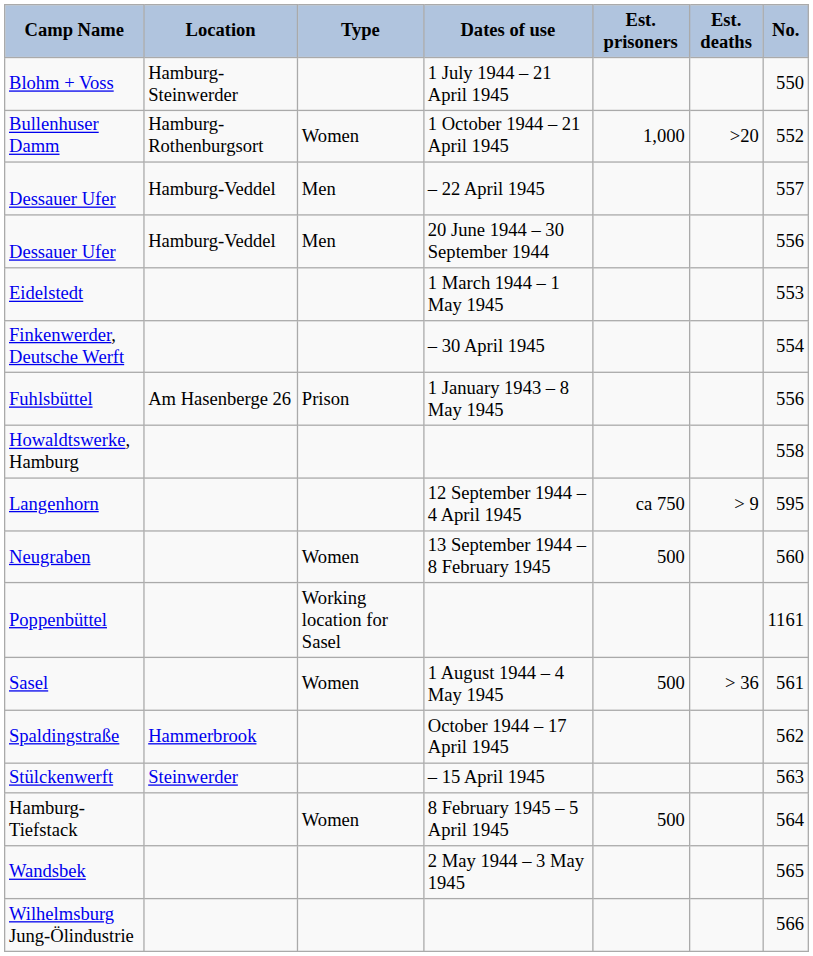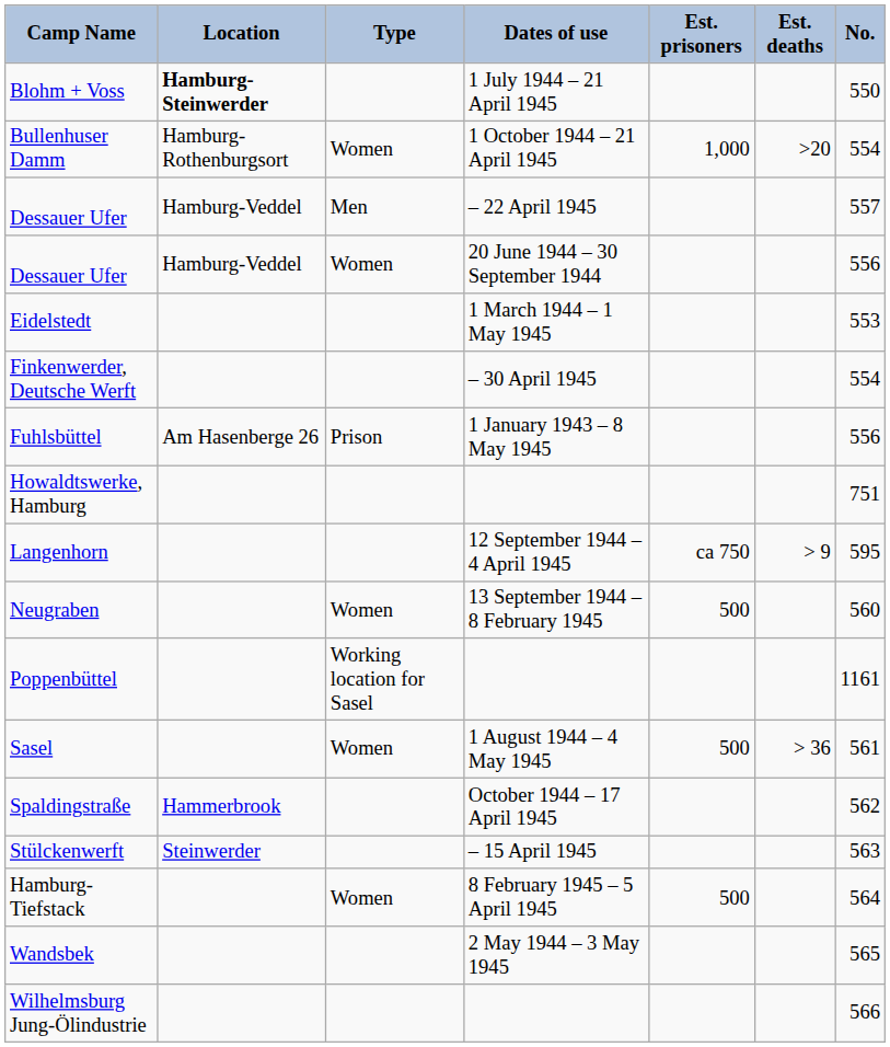Blohm + Voss | Location: normal -> bold
Bullenhuser Damm | No.: 552 -> 554
Dessauer Ufer / 20 June 1944 – 30 September 1944 | Type: Men -> Women
Howaldtswerke, Hamburg | No.: 558 -> 751
